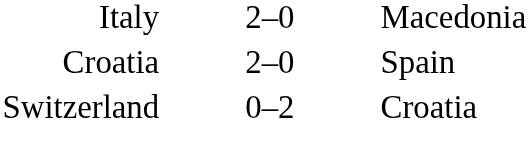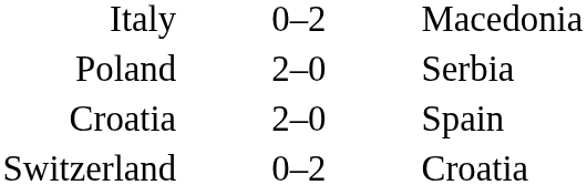Italy | column 2: 2–0 -> 0–2
+ row: Poland | 2–0 | Serbia
